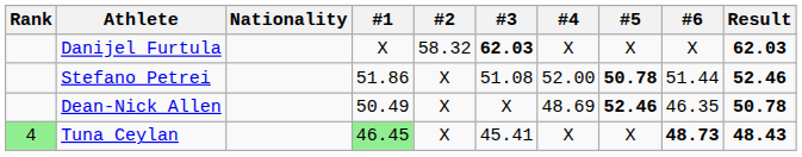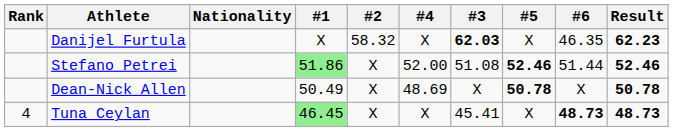columns swapped: #3 <-> #4
Danijel Furtula | #6: X -> 46.35
Danijel Furtula | Result: 62.03 -> 62.23
Stefano Petrei | #1: no background -> lightgreen background
Stefano Petrei | #5: 50.78 -> 52.46
Dean-Nick Allen | #5: 52.46 -> 50.78
Dean-Nick Allen | #6: 46.35 -> X
Tuna Ceylan | Rank: lightgreen background -> no background
Tuna Ceylan | Result: 48.43 -> 48.73
